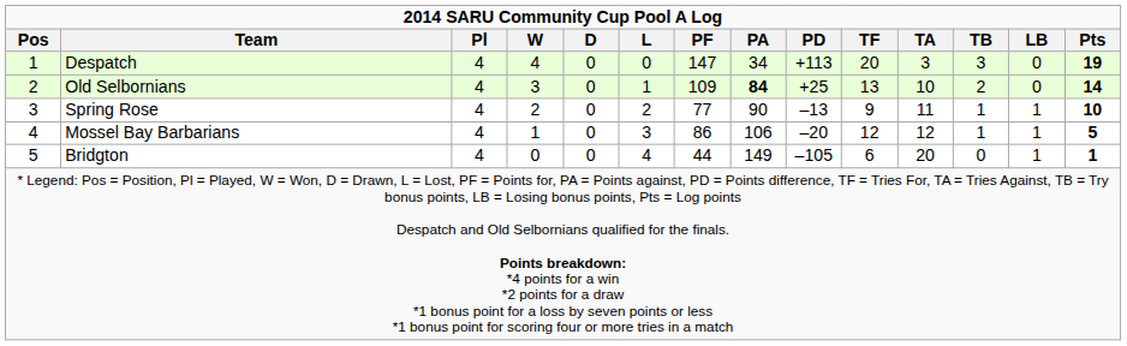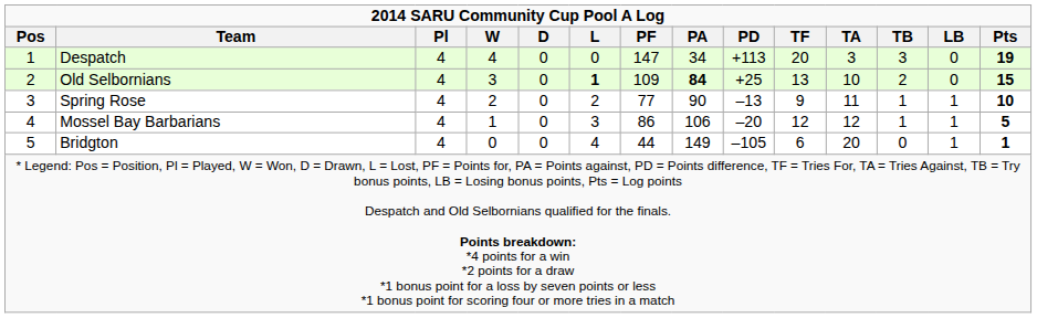Old Selbornians | L: normal -> bold
Old Selbornians | Pts: 14 -> 15
